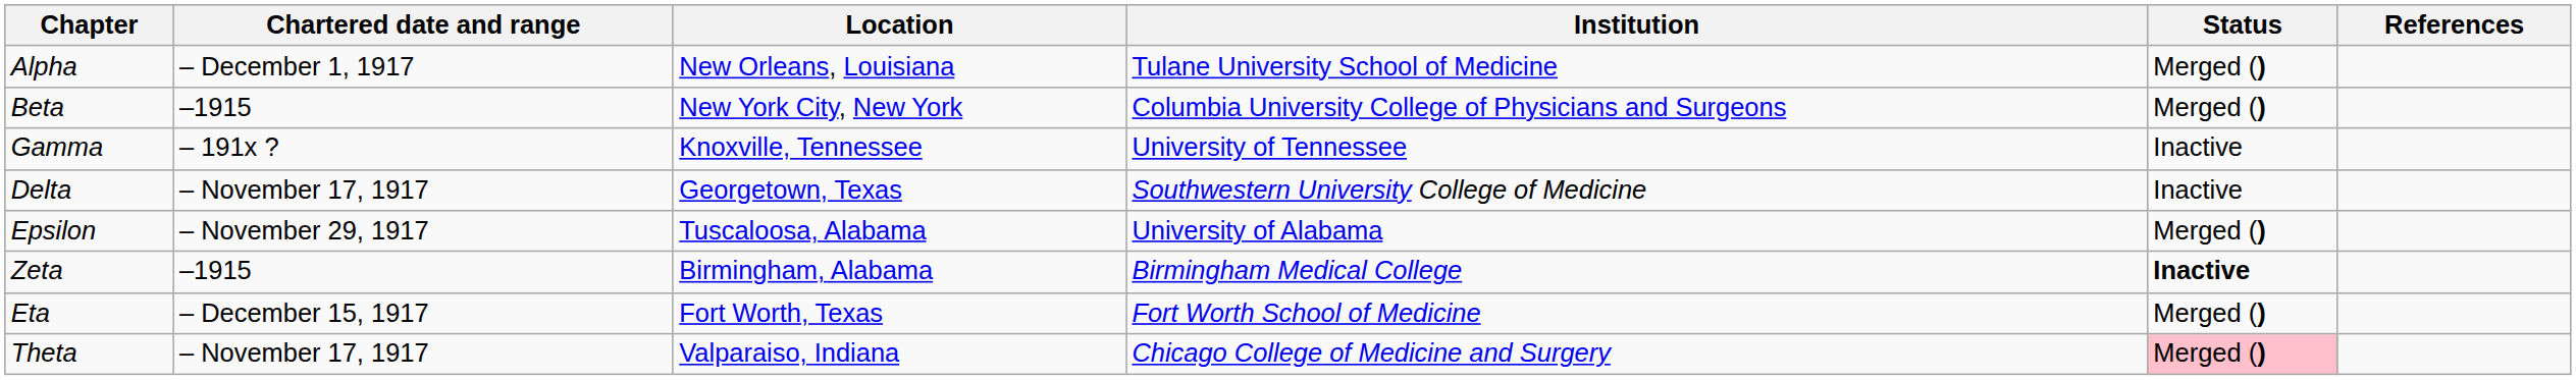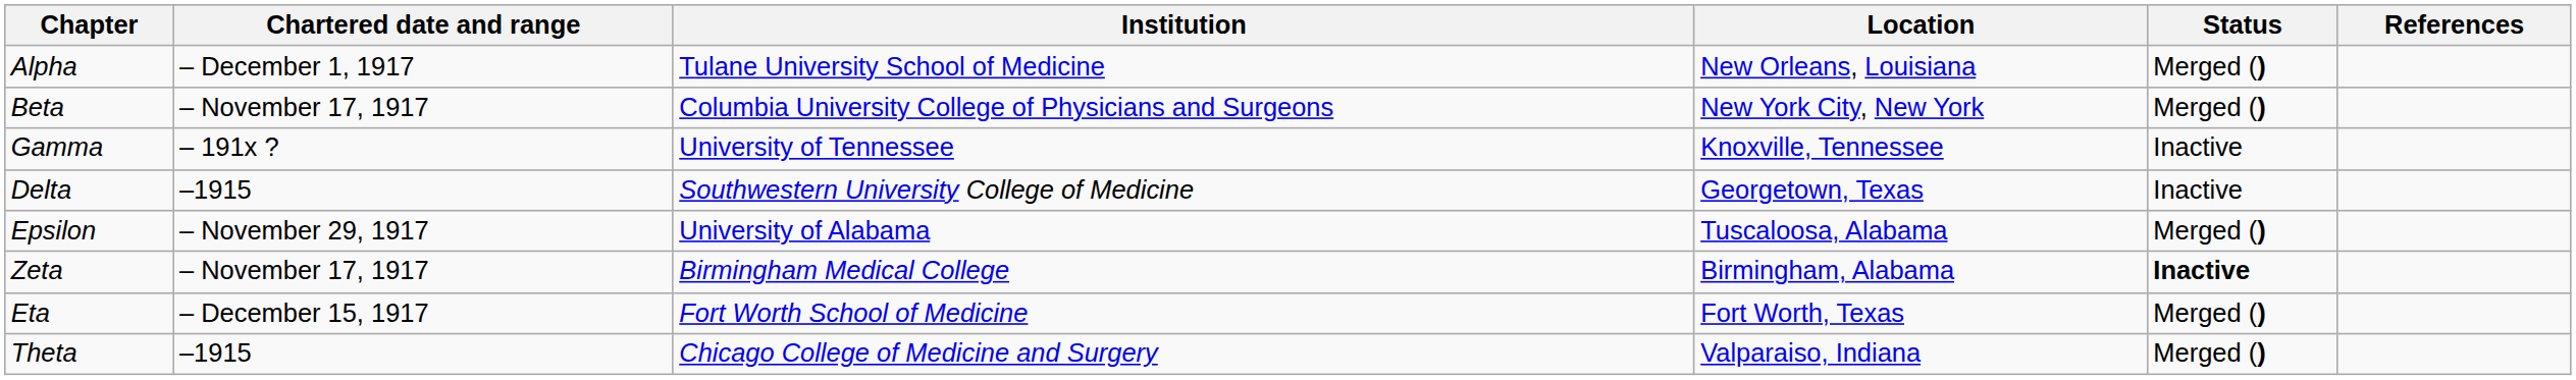columns swapped: Institution <-> Location
Beta | Chartered date and range: –1915 -> – November 17, 1917
Delta | Chartered date and range: – November 17, 1917 -> –1915
Zeta | Chartered date and range: –1915 -> – November 17, 1917
Theta | Chartered date and range: – November 17, 1917 -> –1915
Theta | Status: pink background -> no background
